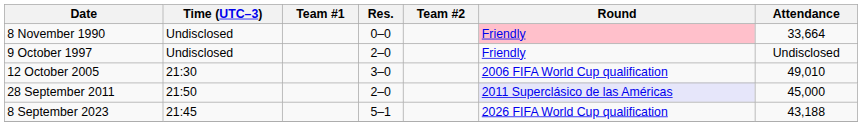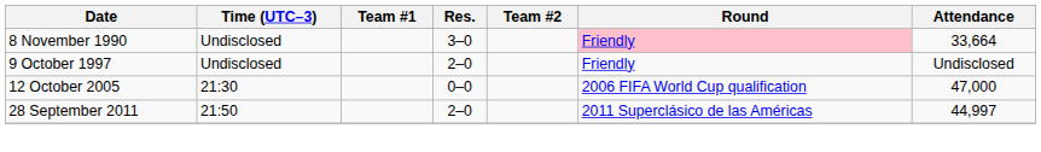8 November 1990 | Res.: 0–0 -> 3–0
12 October 2005 | Res.: 3–0 -> 0–0
12 October 2005 | Attendance: 49,010 -> 47,000
28 September 2011 | Round: lavender background -> no background
28 September 2011 | Attendance: 45,000 -> 44,997
- row: 8 September 2023 | 21:45 | 5–1 | 2026 FIFA World Cup qualification | 43,188
